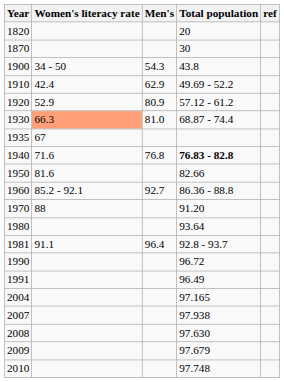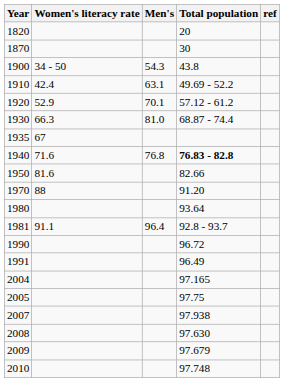1910 | Men's: 62.9 -> 63.1
1920 | Men's: 80.9 -> 70.1
1930 | Women's literacy rate: lightsalmon background -> no background
- row: 1960 | 85.2 - 92.1 | 92.7 | 86.36 - 88.8
+ row: 2005 | 97.75
